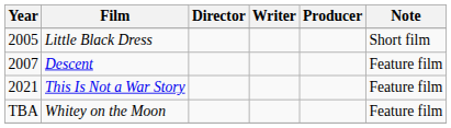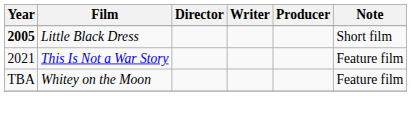Little Black Dress | Year: normal -> bold
- row: 2007 | Descent | Feature film
